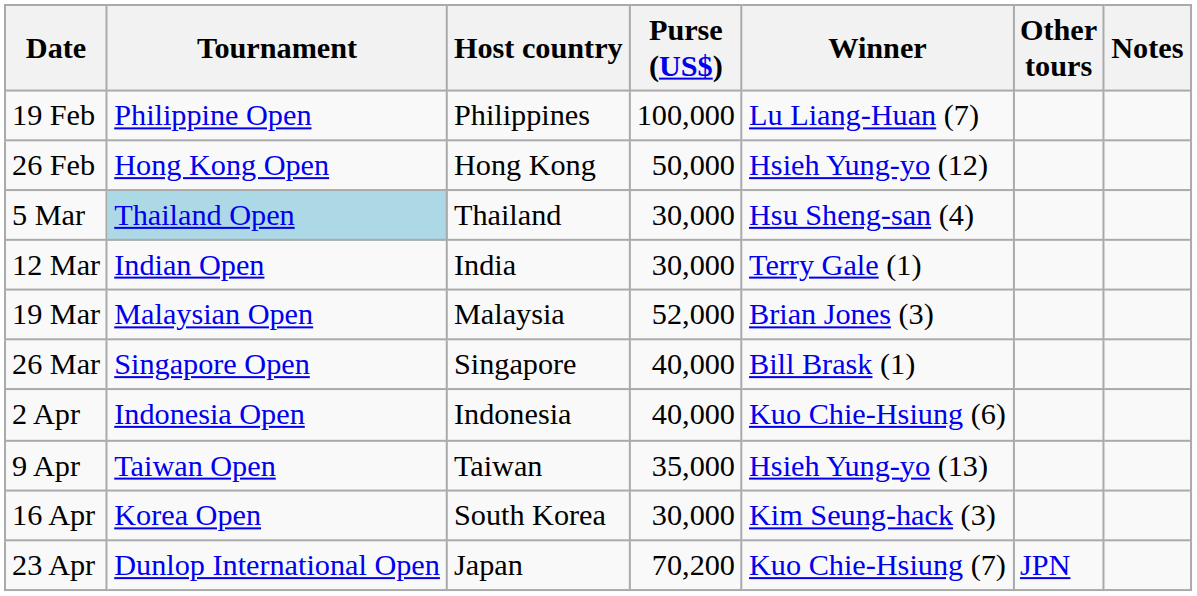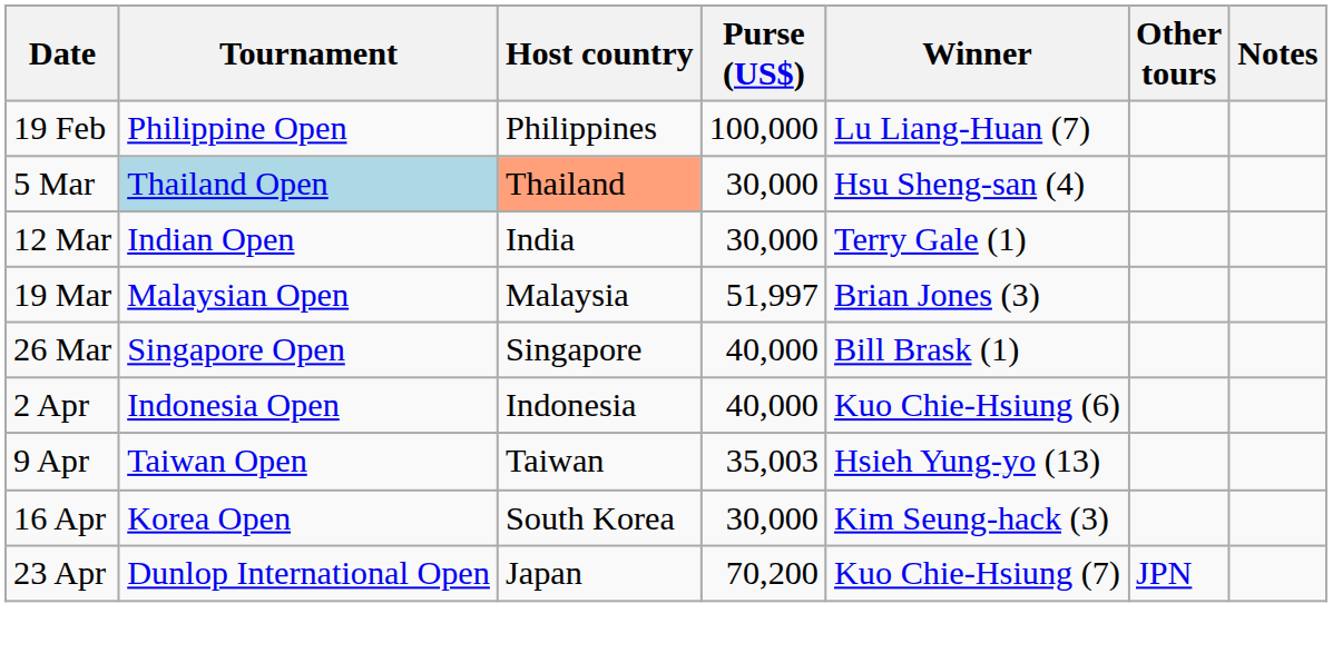- row: 26 Feb | Hong Kong Open | Hong Kong | 50,000 | Hsieh Yung-yo (12)
5 Mar | Host country: no background -> lightsalmon background
19 Mar | Purse (US$): 52,000 -> 51,997
9 Apr | Purse (US$): 35,000 -> 35,003
